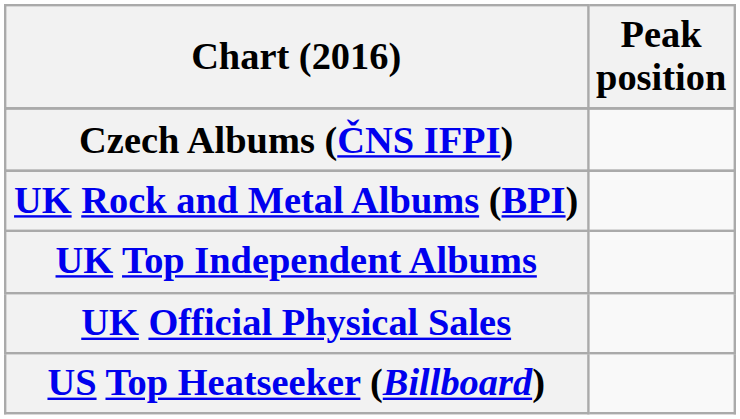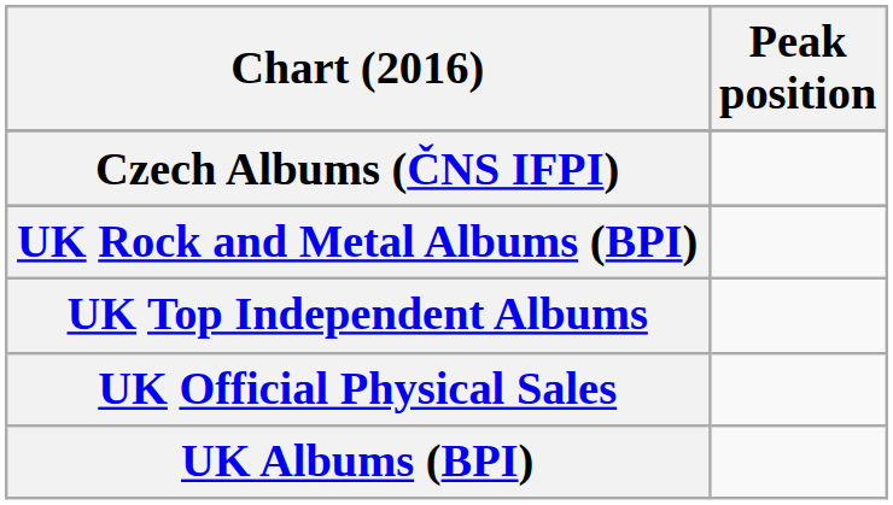+ row: UK Albums (BPI)
- row: US Top Heatseeker (Billboard)
